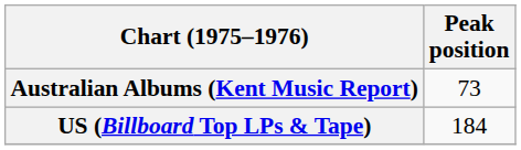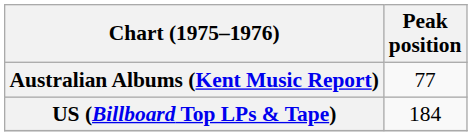Australian Albums (Kent Music Report) | Peak position: 73 -> 77
